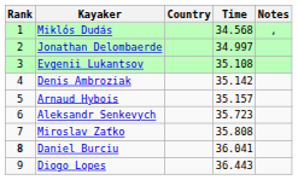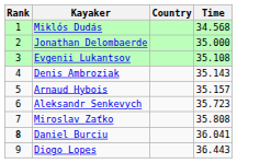- column: Notes | ,
Jonathan Delombaerde | Time: 34.997 -> 35.000
Denis Ambroziak | Time: 35.142 -> 35.143
